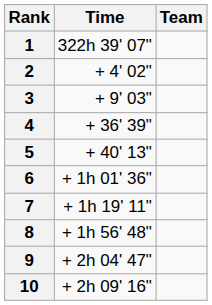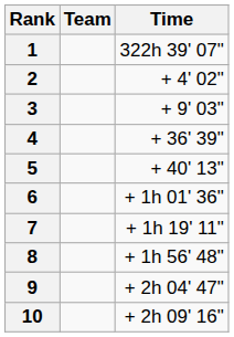columns swapped: Team <-> Time
